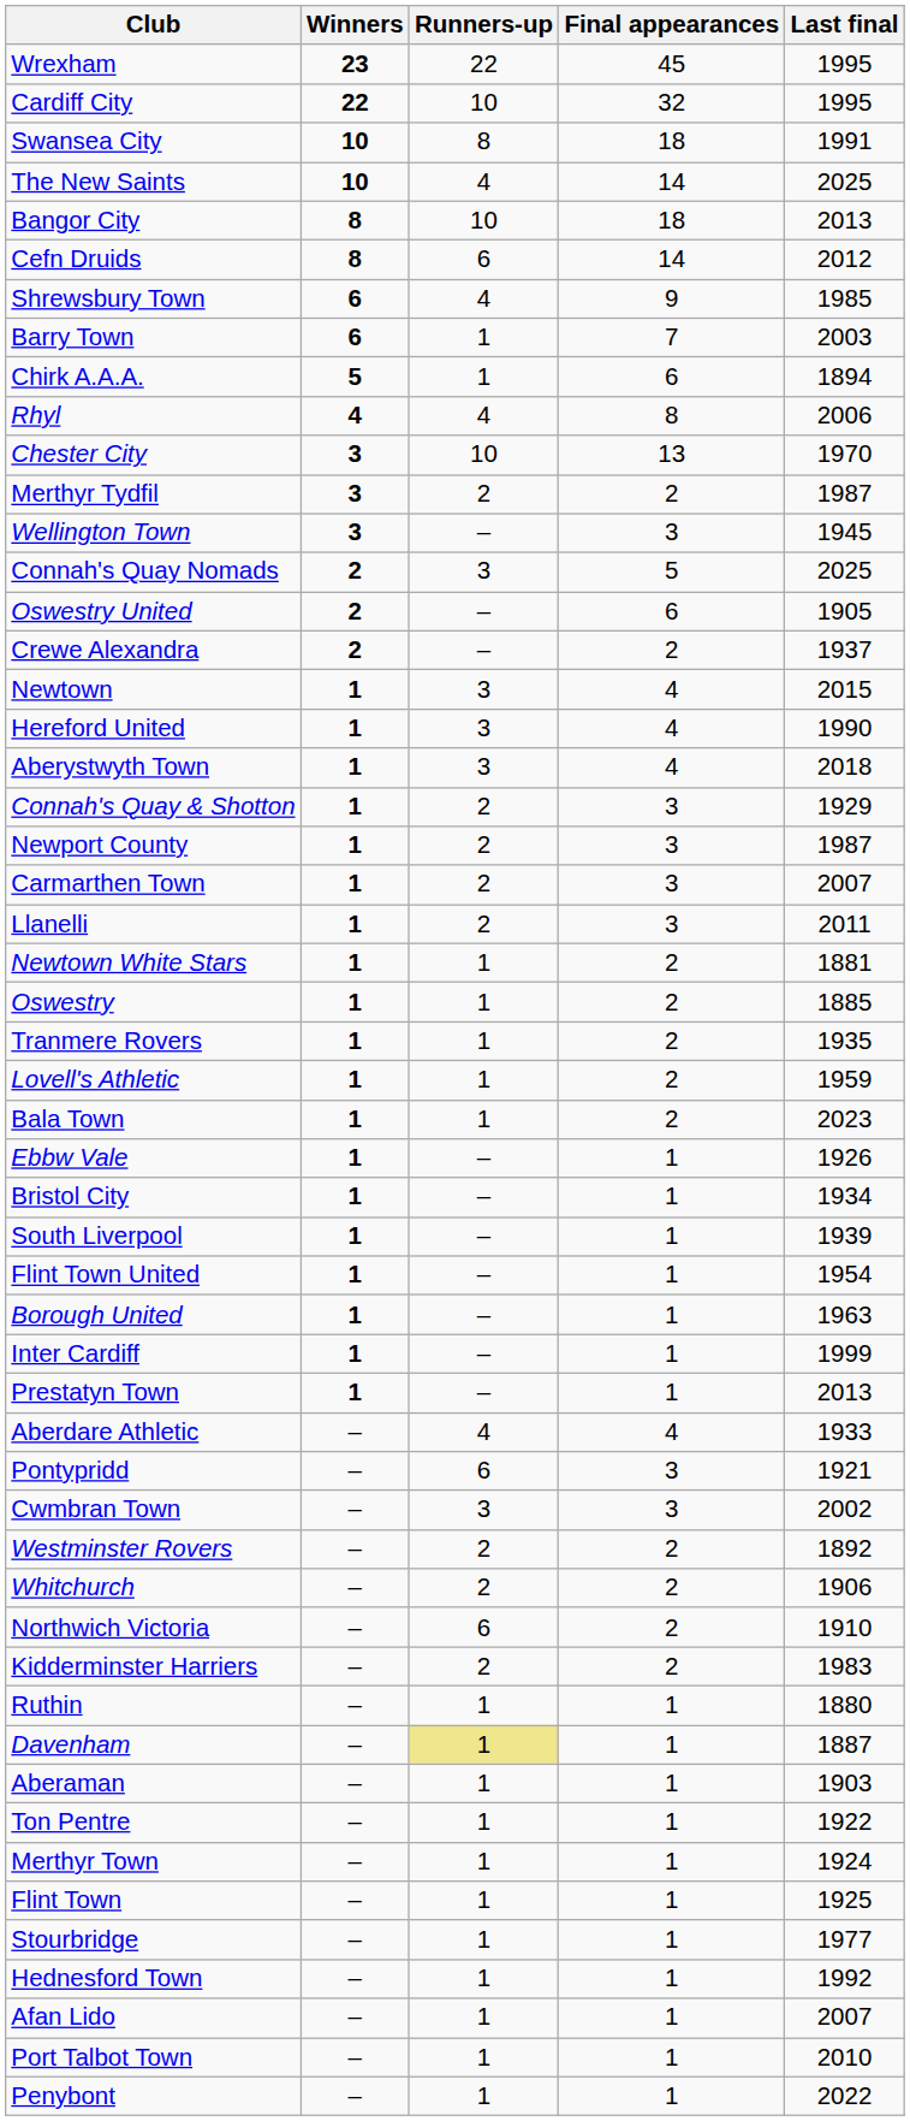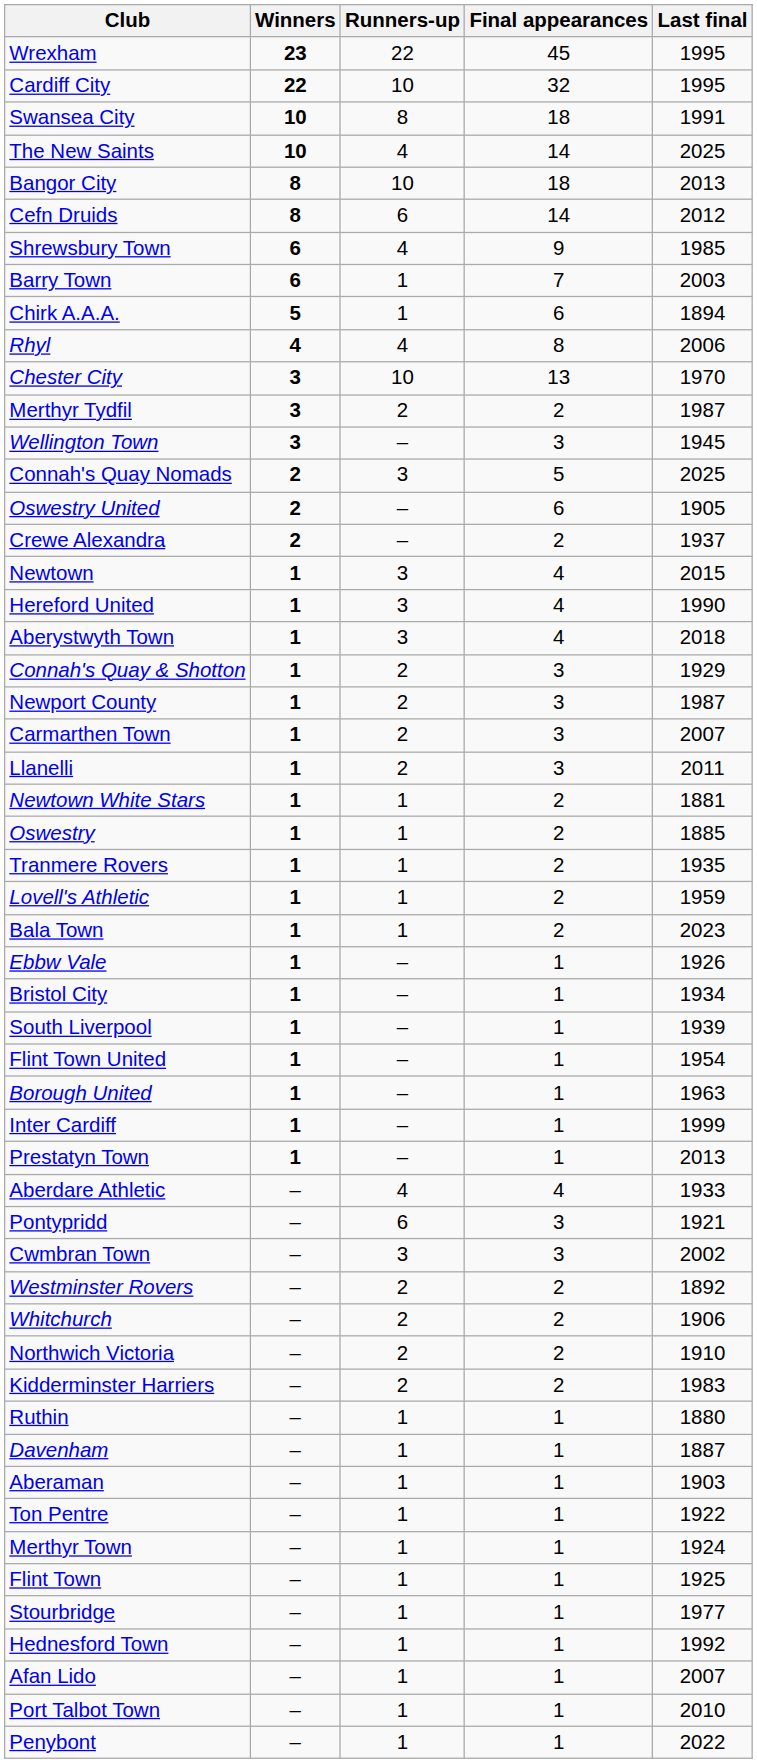Northwich Victoria | Runners-up: 6 -> 2
Davenham | Runners-up: khaki background -> no background
